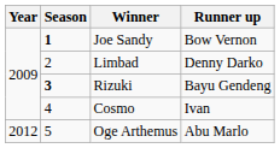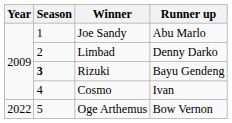Joe Sandy | Season: bold -> normal
Joe Sandy | Runner up: Bow Vernon -> Abu Marlo
Oge Arthemus | Year: 2012 -> 2022
Oge Arthemus | Runner up: Abu Marlo -> Bow Vernon
